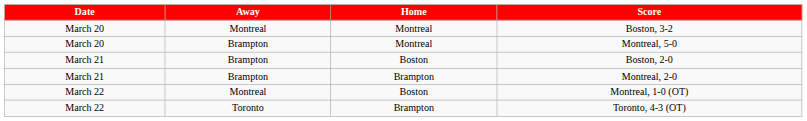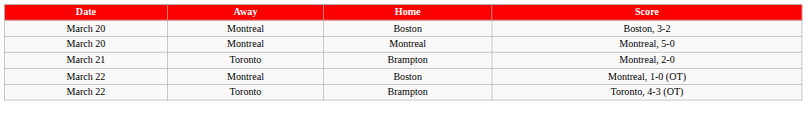Boston, 3-2 | Home: Montreal -> Boston
Montreal, 5-0 | Away: Brampton -> Montreal
- row: March 21 | Brampton | Boston | Boston, 2-0
Montreal, 2-0 | Away: Brampton -> Toronto
